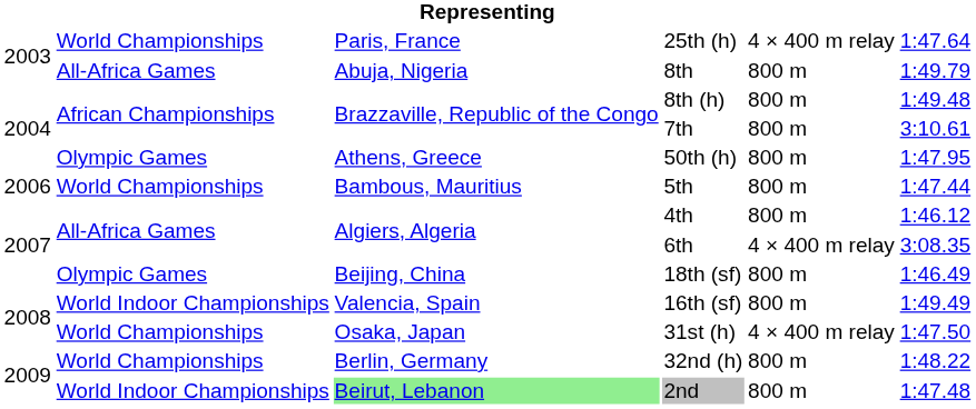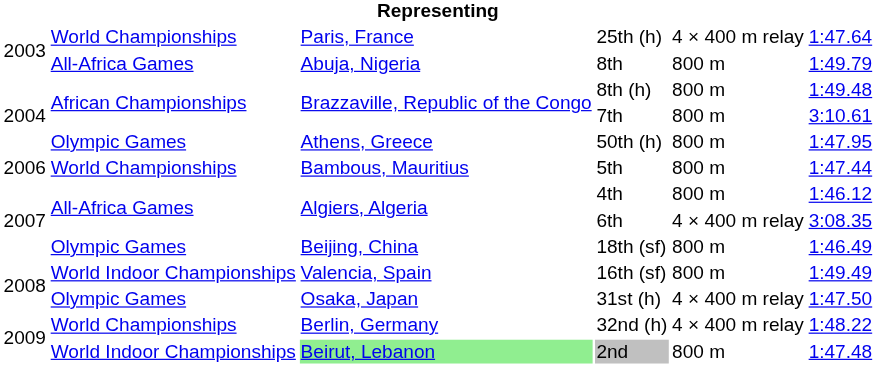31st (h) | column 2: World Championships -> Olympic Games
32nd (h) | column 5: 800 m -> 4 × 400 m relay
